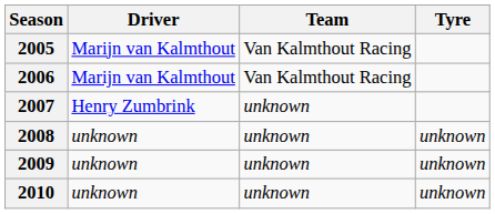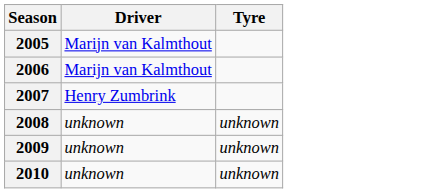- column: Team | Van Kalmthout Racing | Van Kalmthout Racing | unknown | unknown | unknown | unknown
